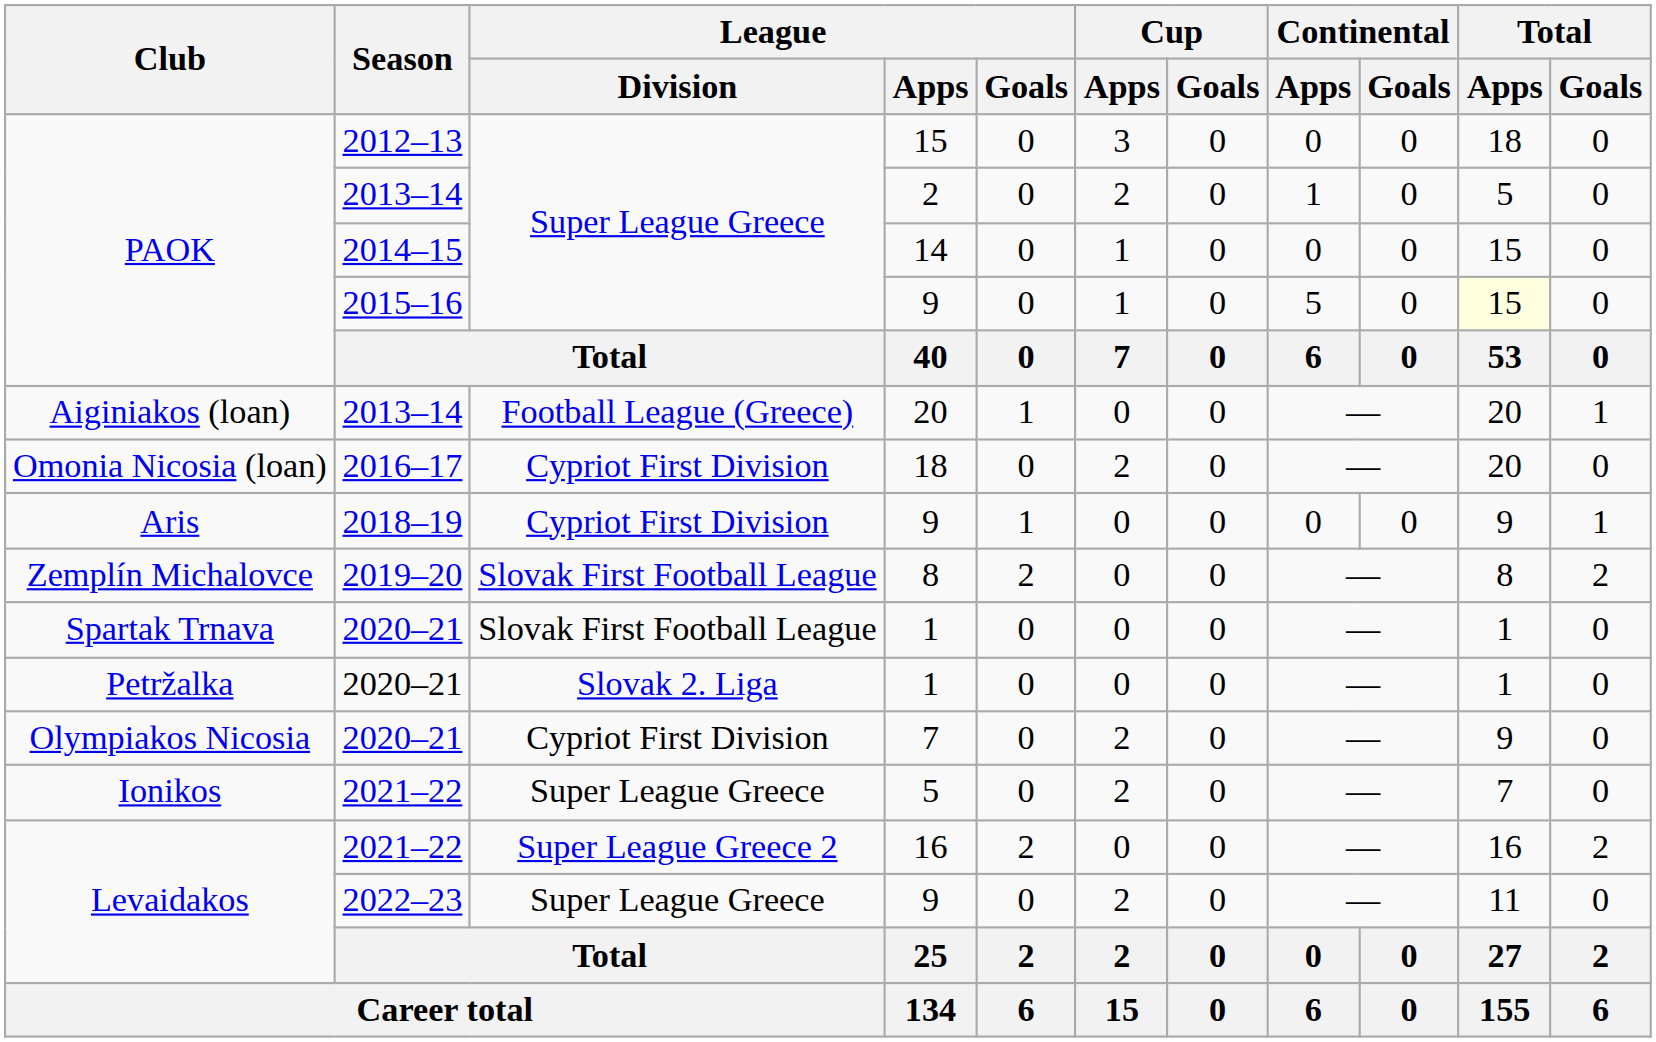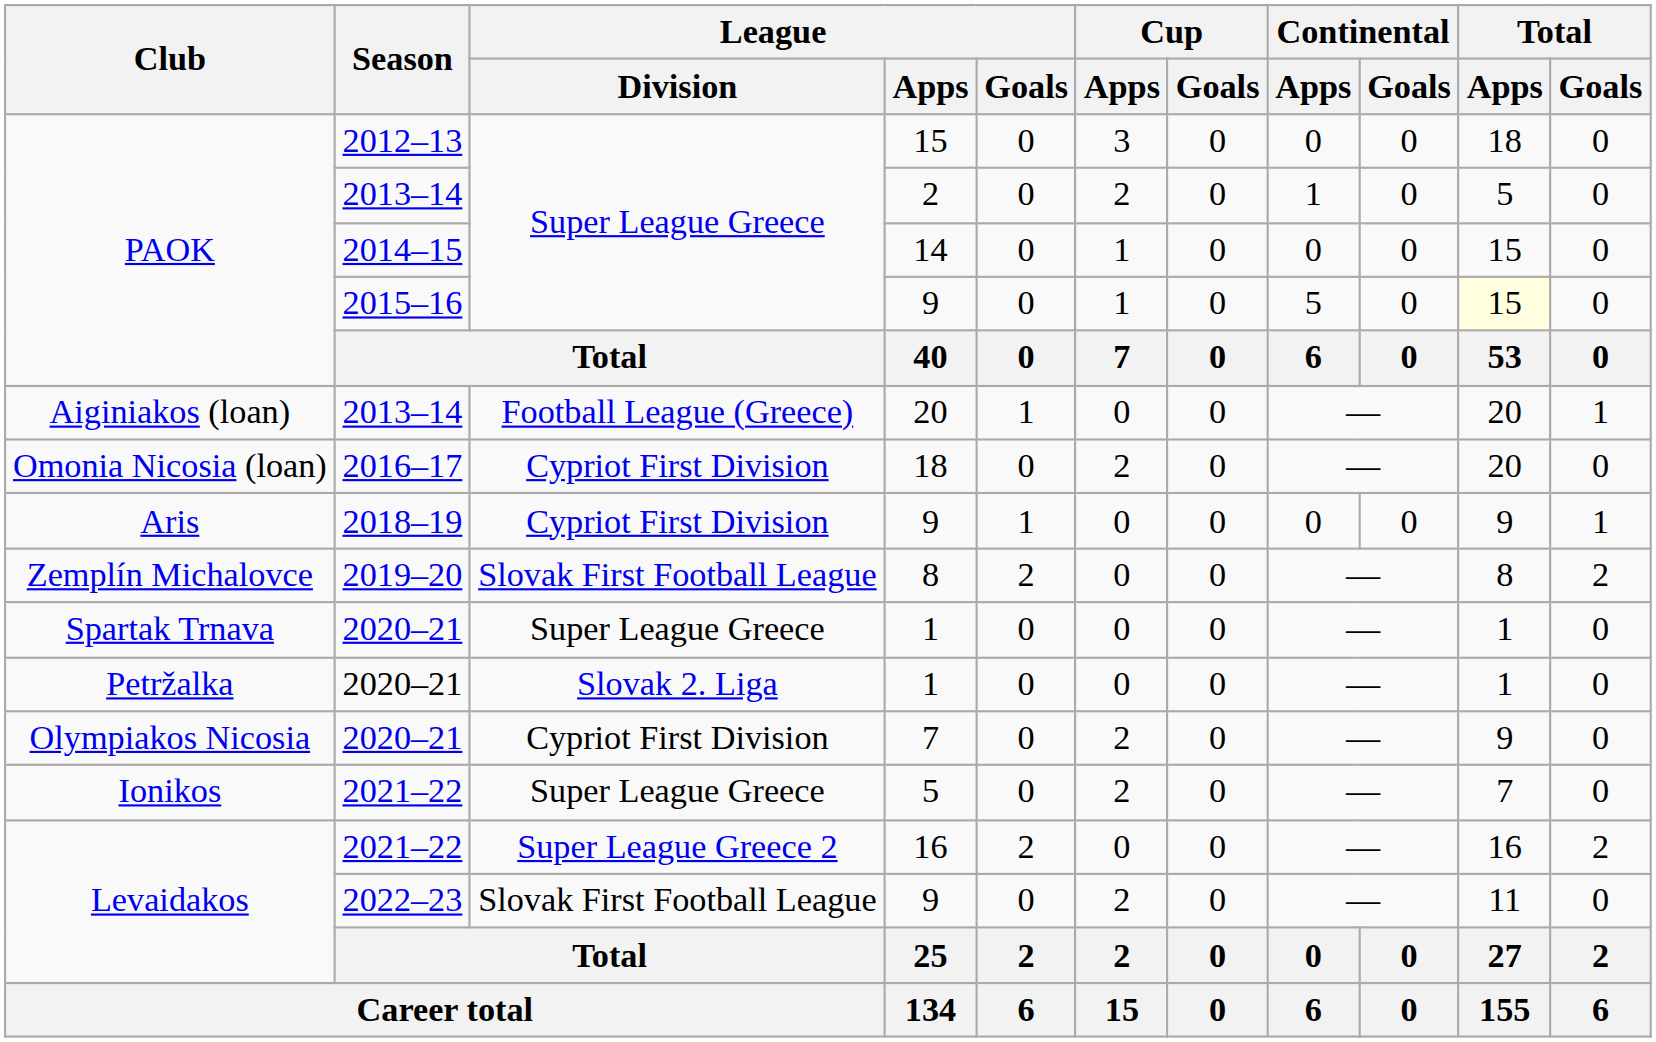Spartak Trnava / 1 | League / Division: Slovak First Football League -> Super League Greece
Levaidakos / 9 | League / Division: Super League Greece -> Slovak First Football League
